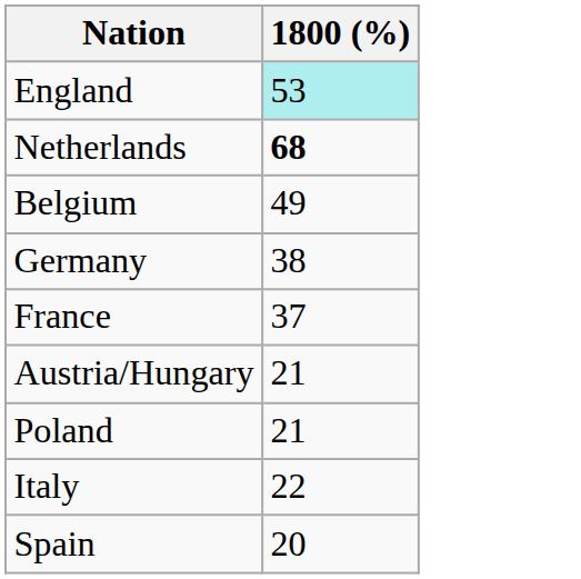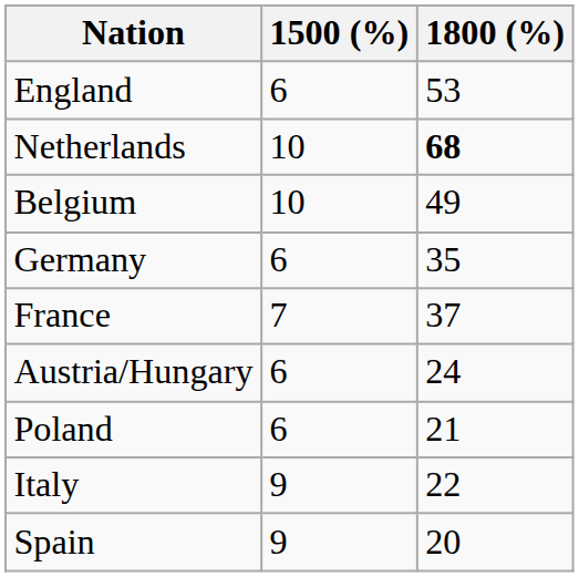+ column: 1500 (%) | 6 | 10 | 10 | 6 | 7 | 6 | 6 | 9 | 9
England | 1800 (%): paleturquoise background -> no background
Germany | 1800 (%): 38 -> 35
Austria/Hungary | 1800 (%): 21 -> 24
